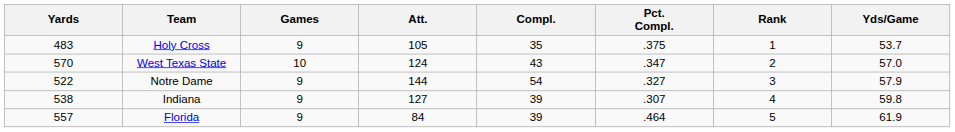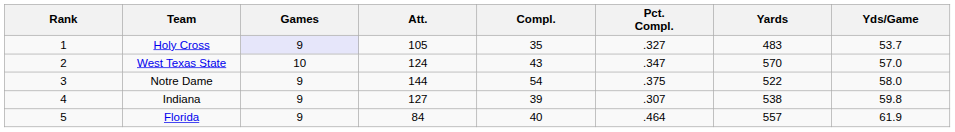columns swapped: Rank <-> Yards
Holy Cross | Games: no background -> lavender background
Holy Cross | Pct. Compl.: .375 -> .327
Notre Dame | Pct. Compl.: .327 -> .375
Notre Dame | Yds/Game: 57.9 -> 58.0
Florida | Compl.: 39 -> 40
